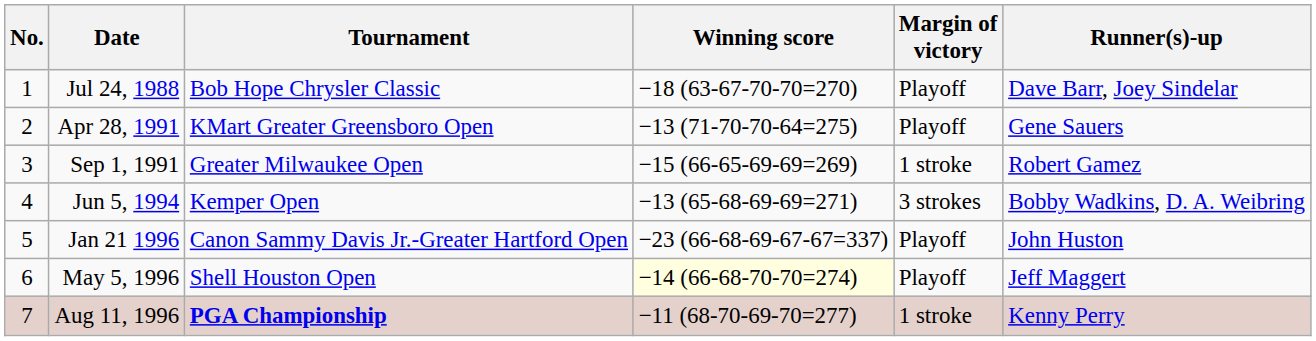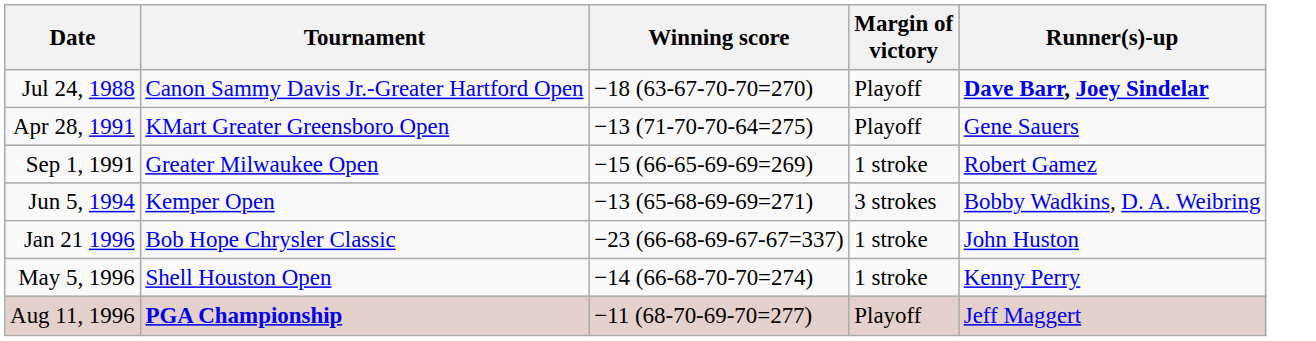- column: No. | 1 | 2 | 3 | 4 | 5 | 6 | 7
Jul 24, 1988 | Tournament: Bob Hope Chrysler Classic -> Canon Sammy Davis Jr.-Greater Hartford Open
Jul 24, 1988 | Runner(s)-up: normal -> bold
Jan 21 1996 | Tournament: Canon Sammy Davis Jr.-Greater Hartford Open -> Bob Hope Chrysler Classic
Jan 21 1996 | Margin of victory: Playoff -> 1 stroke
May 5, 1996 | Winning score: lightyellow background -> no background
May 5, 1996 | Margin of victory: Playoff -> 1 stroke
May 5, 1996 | Runner(s)-up: Jeff Maggert -> Kenny Perry
Aug 11, 1996 | Margin of victory: 1 stroke -> Playoff
Aug 11, 1996 | Runner(s)-up: Kenny Perry -> Jeff Maggert
